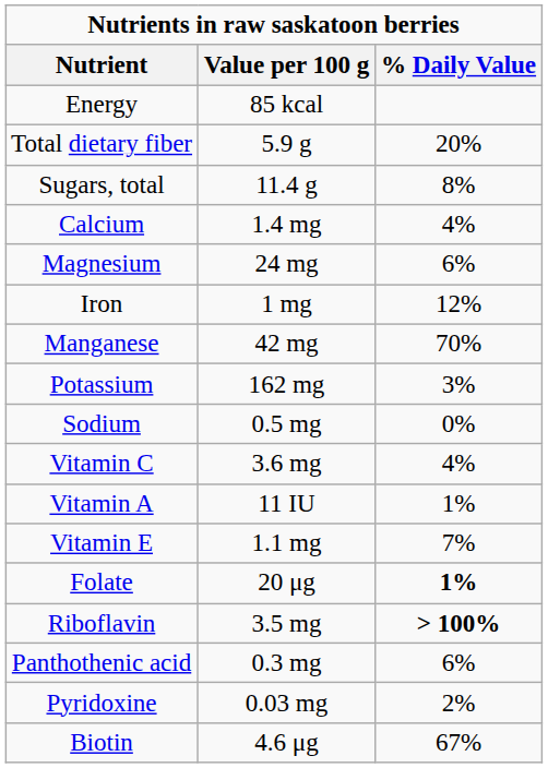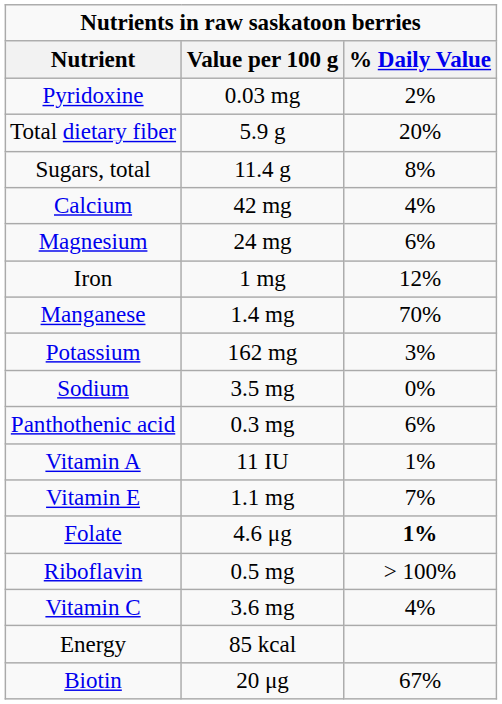rows swapped: Energy <-> Pyridoxine
Calcium | Value per 100 g: 1.4 mg -> 42 mg
Manganese | Value per 100 g: 42 mg -> 1.4 mg
Sodium | Value per 100 g: 0.5 mg -> 3.5 mg
rows swapped: Vitamin C <-> Panthothenic acid
Folate | Value per 100 g: 20 μg -> 4.6 μg
Riboflavin | Value per 100 g: 3.5 mg -> 0.5 mg
Riboflavin | % Daily Value: bold -> normal
Biotin | Value per 100 g: 4.6 μg -> 20 μg
